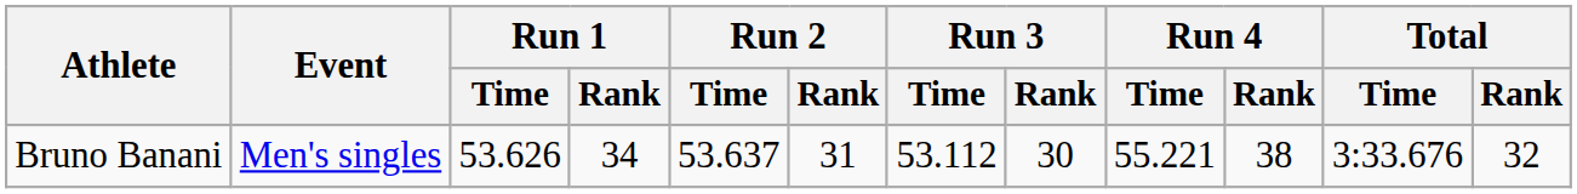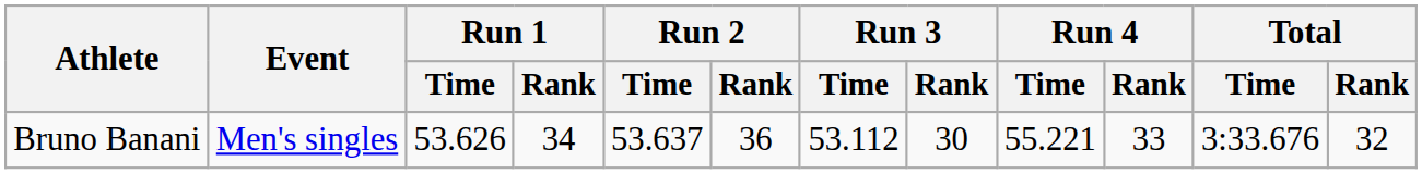Bruno Banani | Run 2 / Rank: 31 -> 36
Bruno Banani | Run 4 / Rank: 38 -> 33
